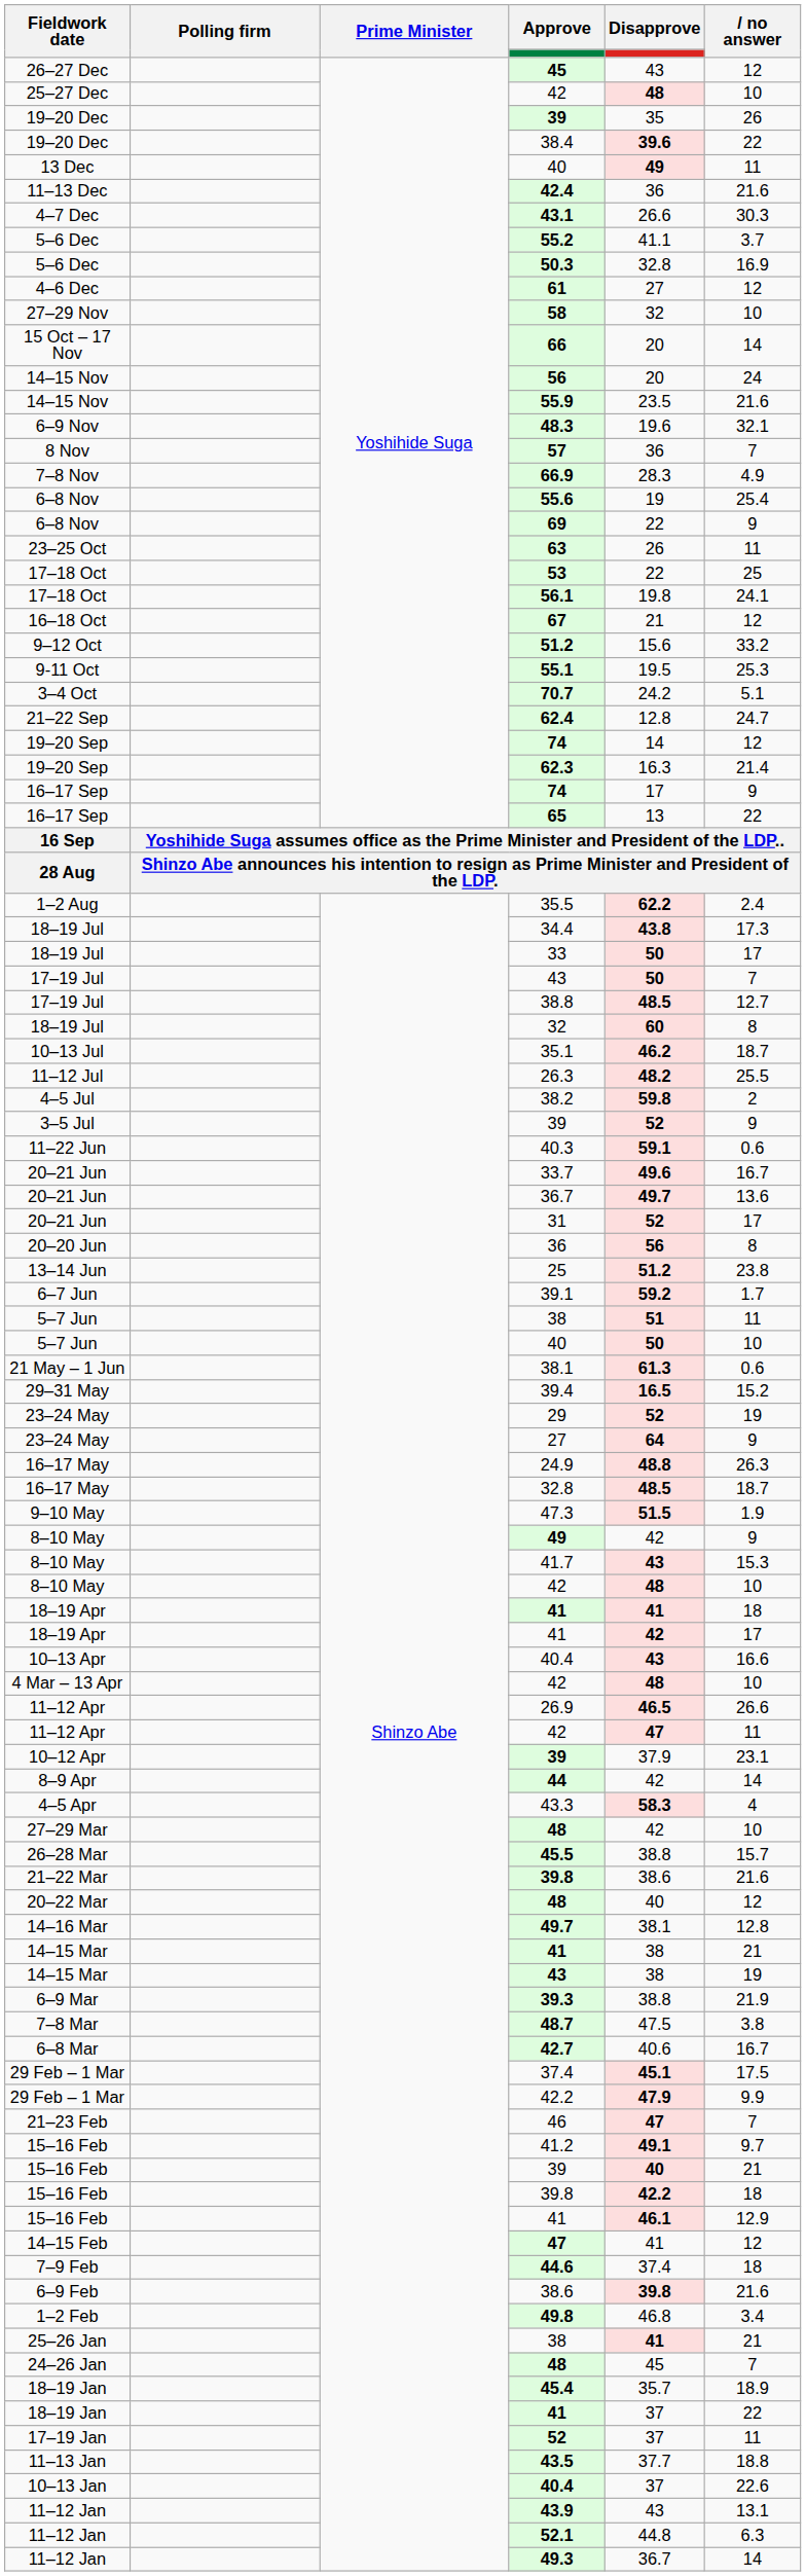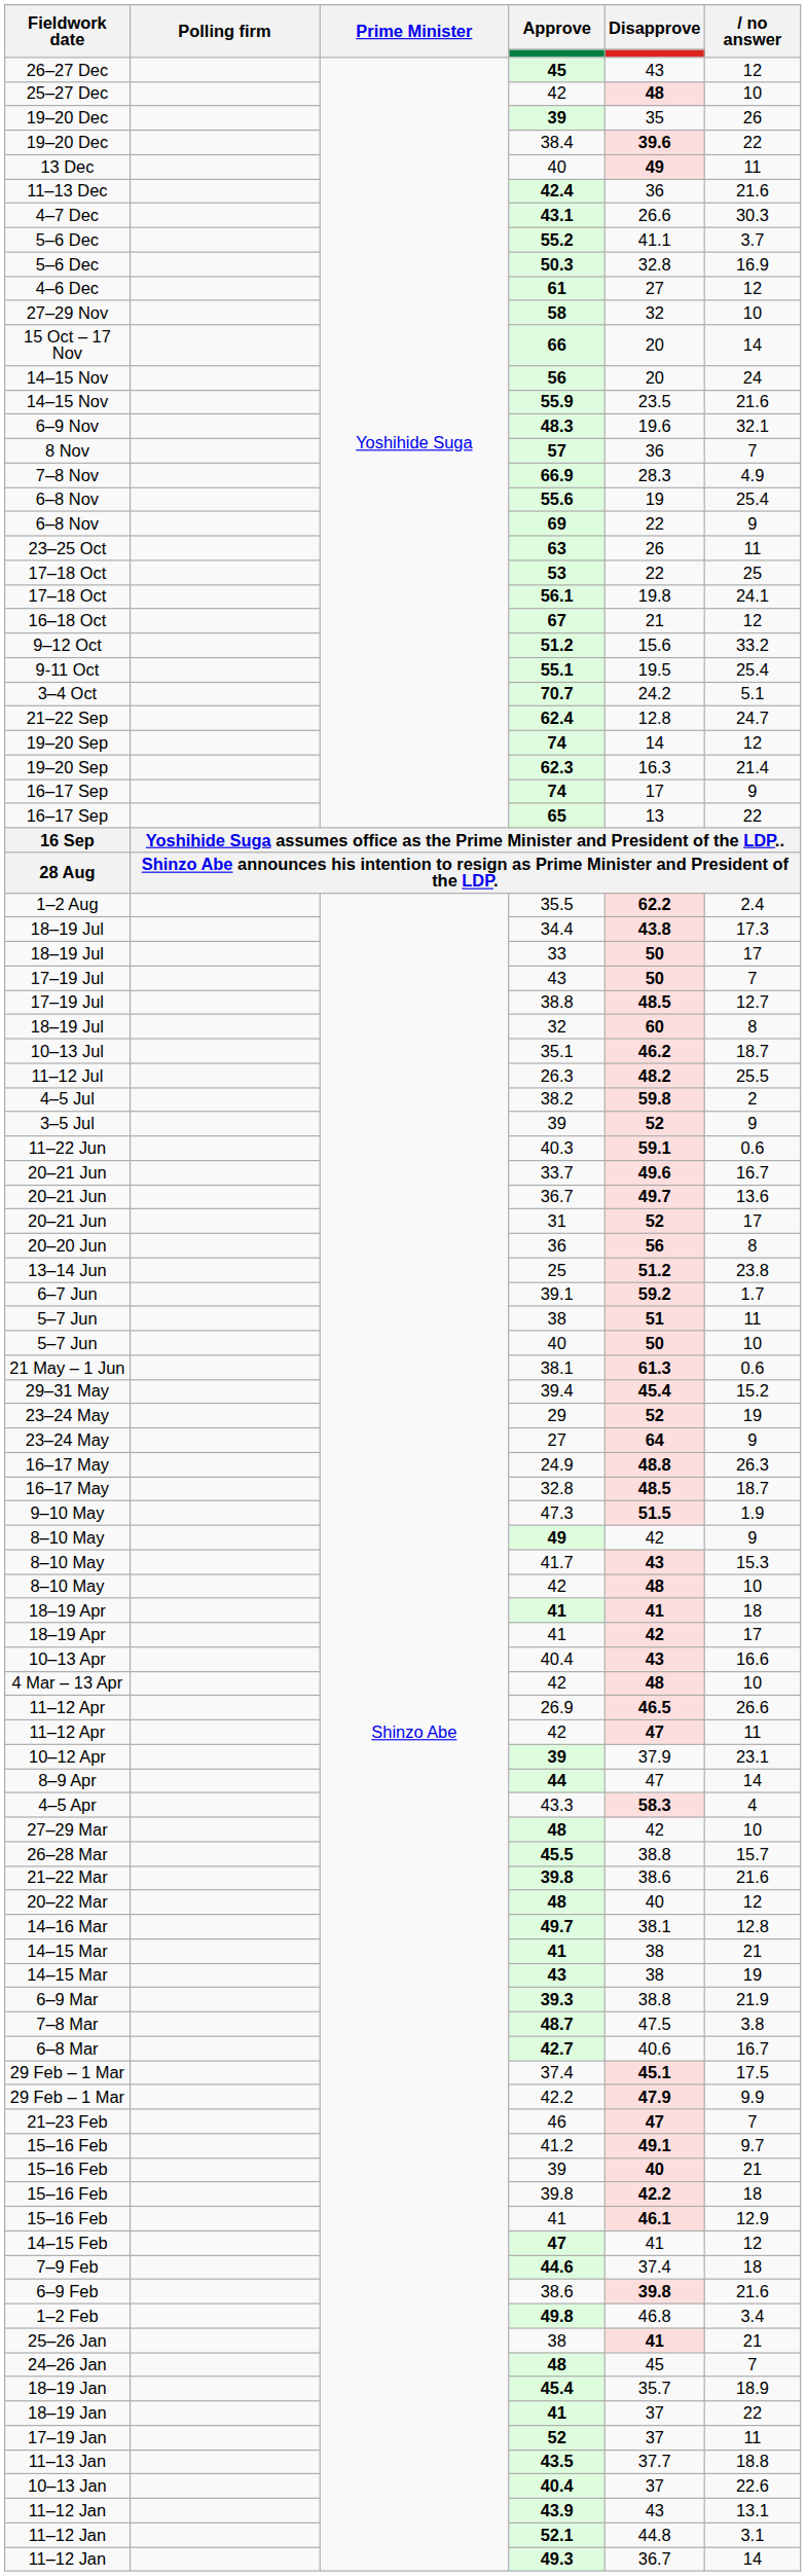55.1 | no answer: 25.3 -> 25.4
39.4 | Disapprove: 16.5 -> 45.4
44 | Disapprove: 42 -> 47
52.1 | no answer: 6.3 -> 3.1
